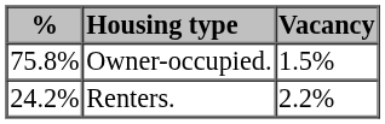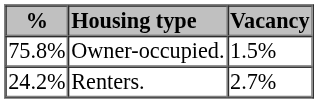Renters. | Vacancy: 2.2% -> 2.7%
